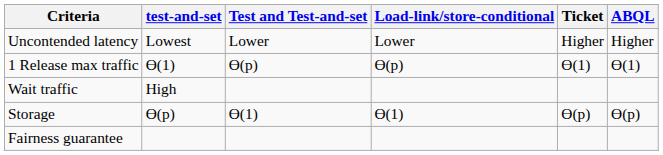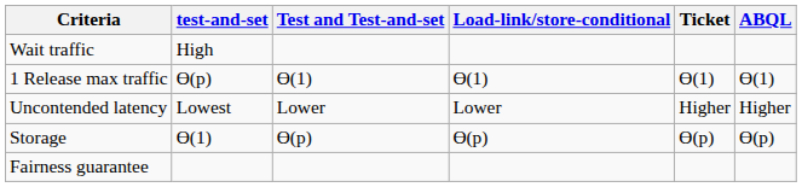rows swapped: Uncontended latency <-> Wait traffic
1 Release max traffic | test-and-set: Ө(1) -> Ө(p)
1 Release max traffic | Test and Test-and-set: Ө(p) -> Ө(1)
1 Release max traffic | Load-link/store-conditional: Ө(p) -> Ө(1)
Storage | test-and-set: Ө(p) -> Ө(1)
Storage | Test and Test-and-set: Ө(1) -> Ө(p)
Storage | Load-link/store-conditional: Ө(1) -> Ө(p)
